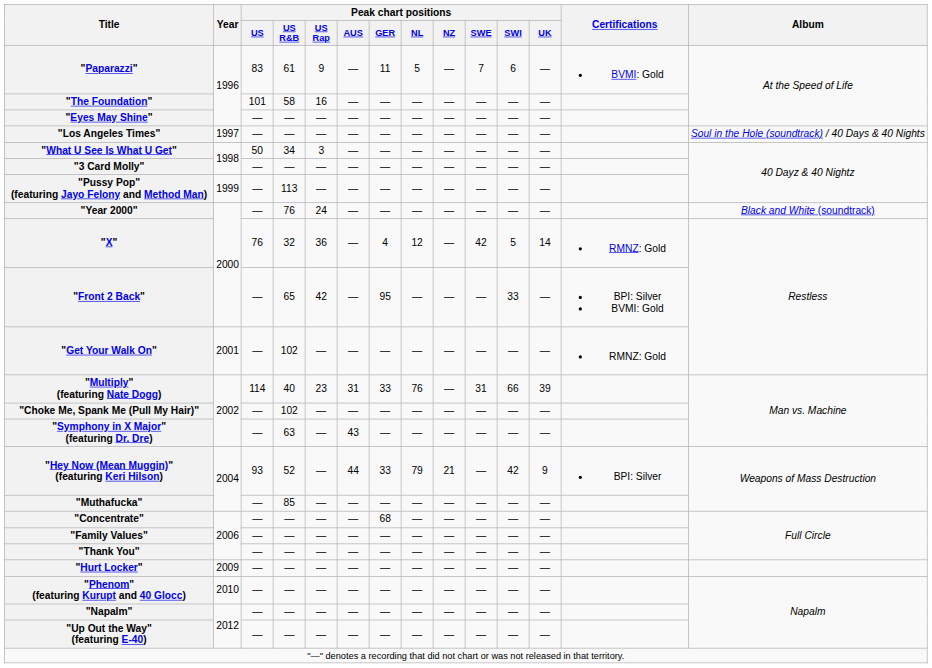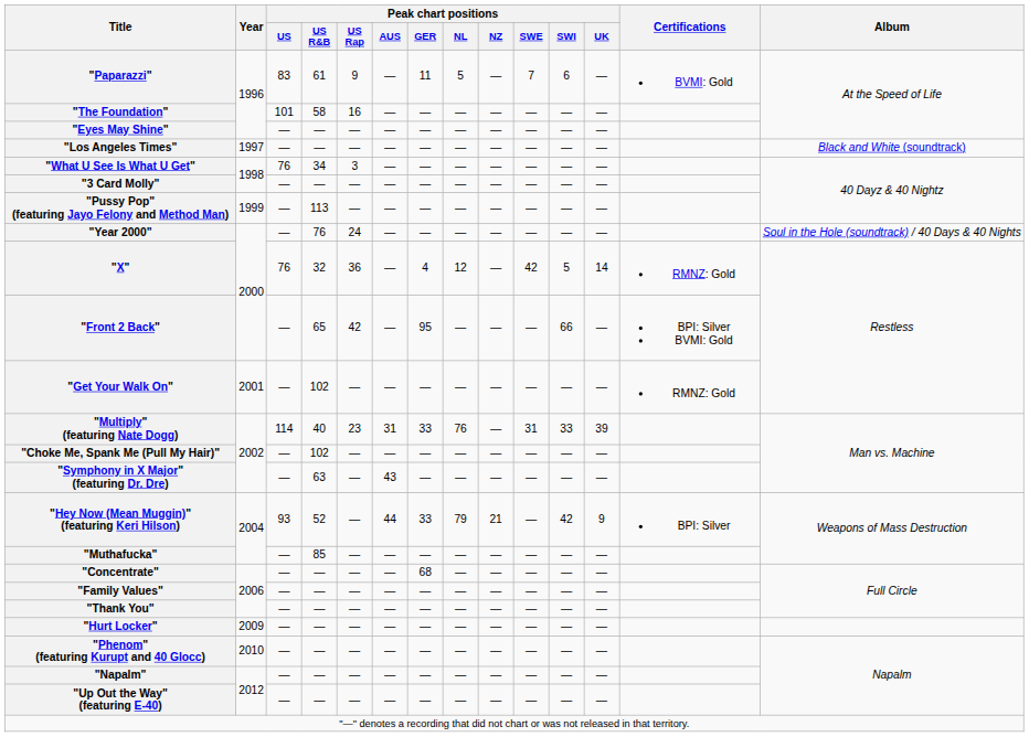"Los Angeles Times" | Album: Soul in the Hole (soundtrack) / 40 Days & 40 Nights -> Black and White (soundtrack)
"What U See Is What U Get" | Peak chart positions / US: 50 -> 76
"Year 2000" | Album: Black and White (soundtrack) -> Soul in the Hole (soundtrack) / 40 Days & 40 Nights
"Front 2 Back" | Peak chart positions / SWI: 33 -> 66
"Multiply" (featuring Nate Dogg) | Peak chart positions / SWI: 66 -> 33
